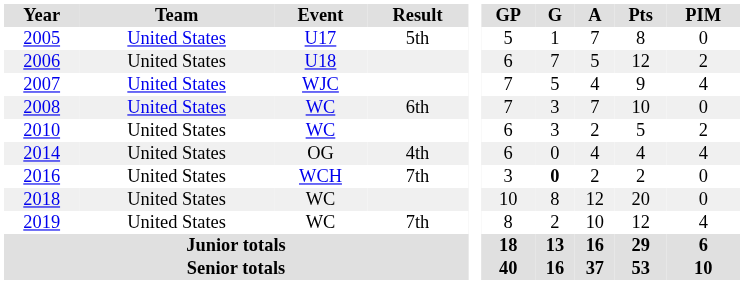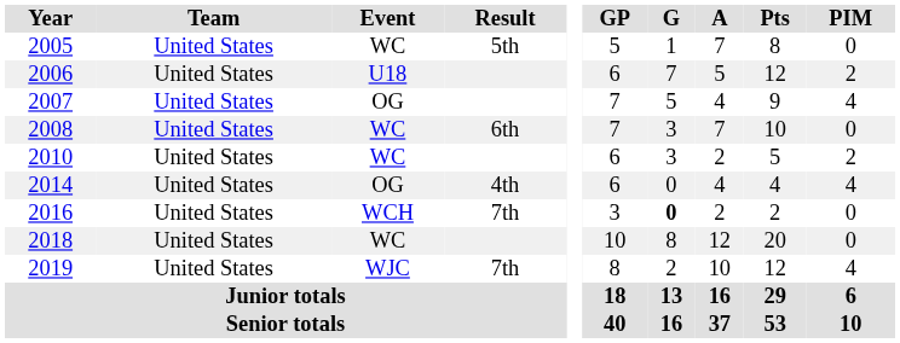2005 | Event: U17 -> WC
2007 | Event: WJC -> OG
2019 | Event: WC -> WJC
